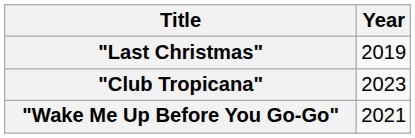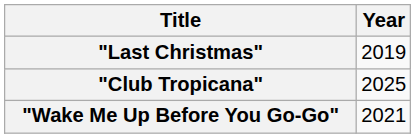"Club Tropicana" | Year: 2023 -> 2025
